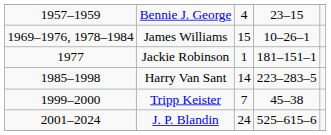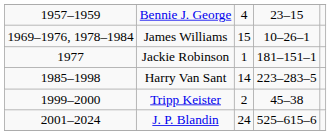Tripp Keister | column 3: 7 -> 2
